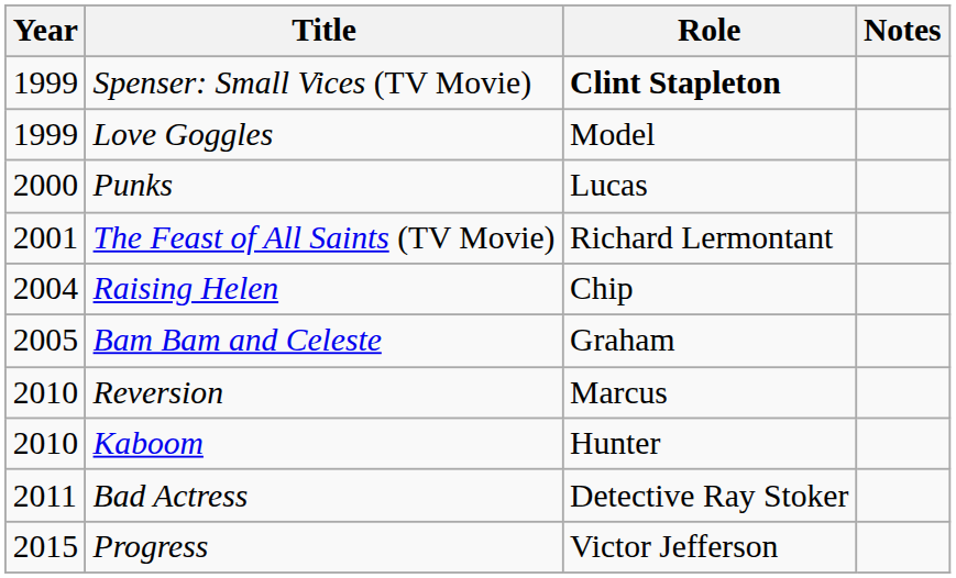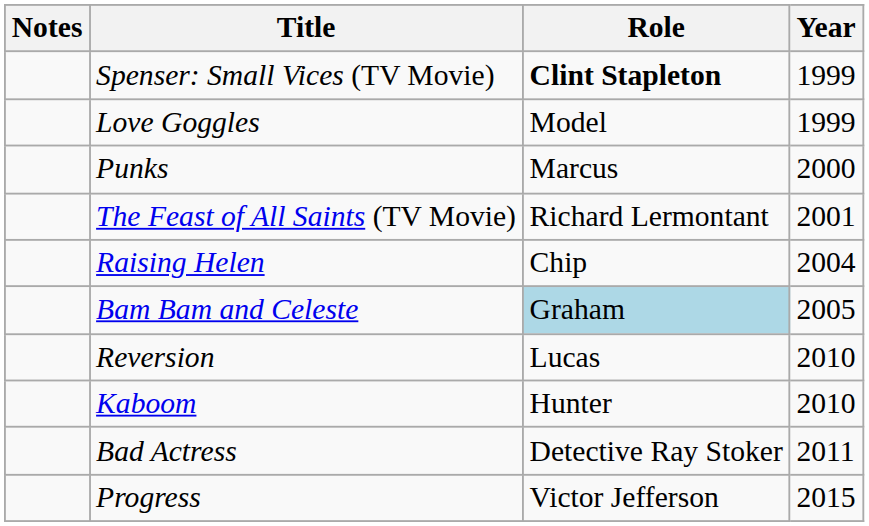columns swapped: Year <-> Notes
Punks | Role: Lucas -> Marcus
Bam Bam and Celeste | Role: no background -> lightblue background
Reversion | Role: Marcus -> Lucas
